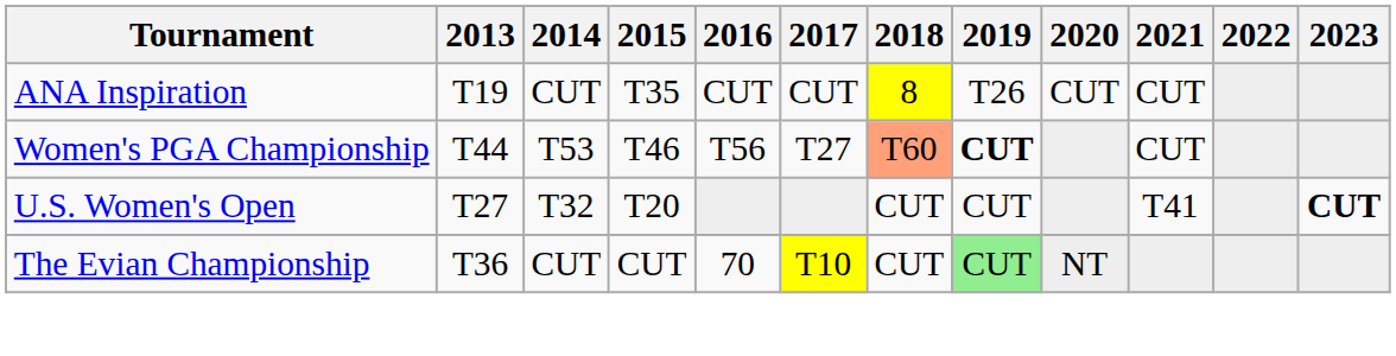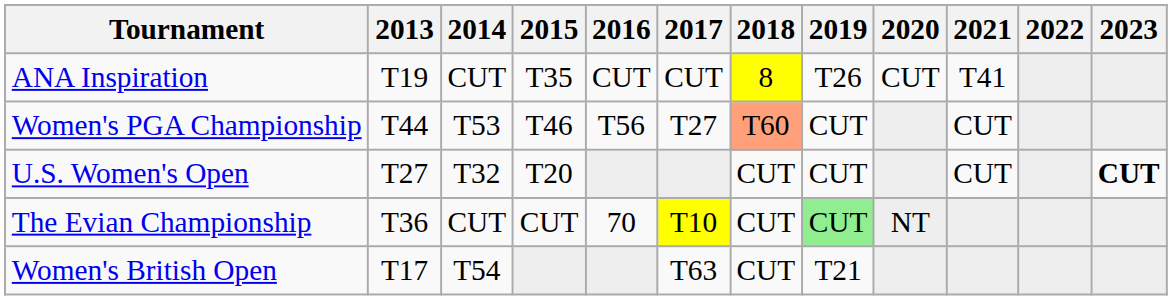ANA Inspiration | 2021: CUT -> T41
Women's PGA Championship | 2019: bold -> normal
U.S. Women's Open | 2021: T41 -> CUT
+ row: Women's British Open | T17 | T54 | T63 | CUT | T21
